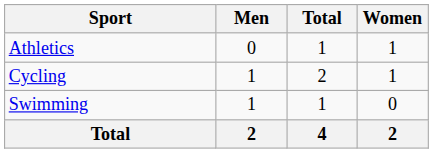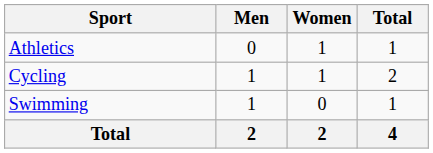columns swapped: Women <-> Total
